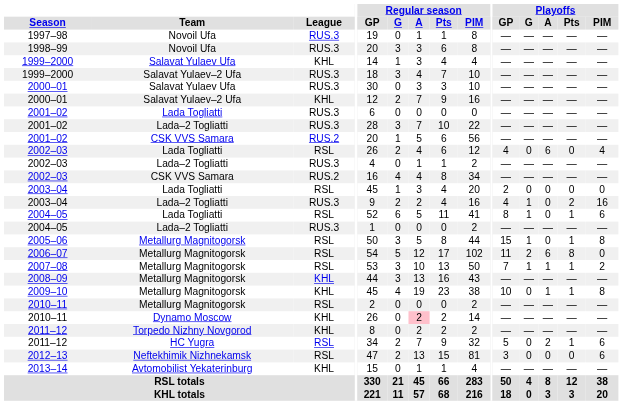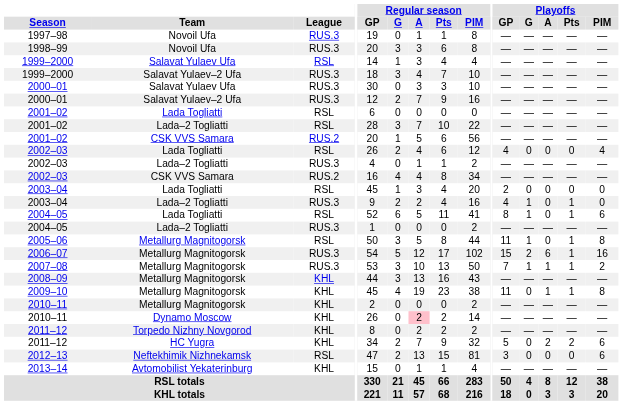1999–2000 / Salavat Yulaev Ufa | League: KHL -> RSL
2000–01 / Salavat Yulaev–2 Ufa | League: KHL -> RUS.3
2001–02 / Lada Togliatti | League: RUS.3 -> RSL
2001–02 / Lada–2 Togliatti | League: RUS.3 -> RSL
2002–03 / Lada Togliatti | Playoffs / A: 6 -> 0
2003–04 / Lada–2 Togliatti | Playoffs / Pts: 2 -> 1
2003–04 / Lada–2 Togliatti | Playoffs / PIM: 16 -> 0
2005–06 | Playoffs / GP: 15 -> 11
2006–07 | League: RSL -> RUS.3
2006–07 | Playoffs / GP: 11 -> 15
2006–07 | Playoffs / Pts: 8 -> 1
2006–07 | Playoffs / PIM: 0 -> 16
2007–08 | League: RSL -> RUS.3
2009–10 | Playoffs / GP: 10 -> 11
2010–11 / Metallurg Magnitogorsk | League: RSL -> KHL
2011–12 / HC Yugra | League: RSL -> KHL
2011–12 / HC Yugra | Playoffs / Pts: 1 -> 2
